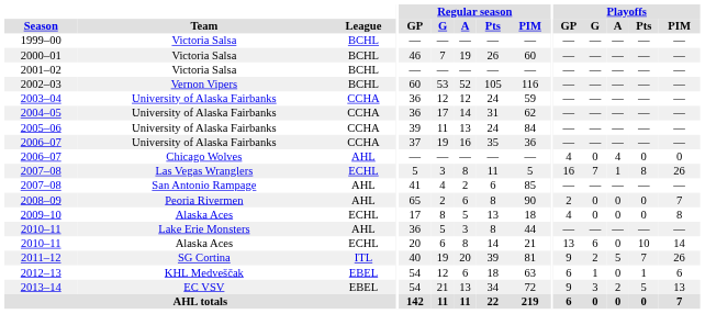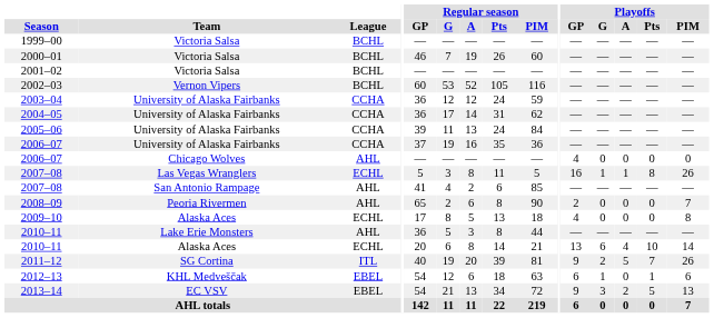2006–07 / Chicago Wolves | Playoffs / A: 4 -> 0
2007–08 / Las Vegas Wranglers | Playoffs / G: 7 -> 1
2010–11 / Alaska Aces | Playoffs / A: 0 -> 4
